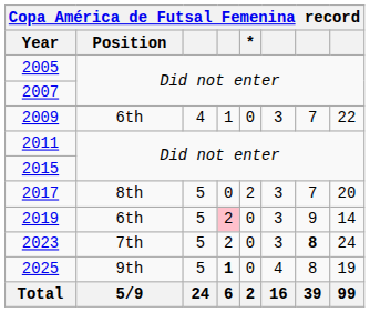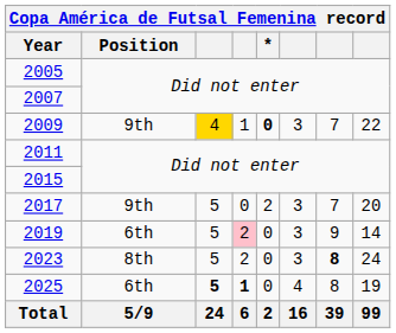2009 | Position: 6th -> 9th
2009 | column 3: no background -> gold background
2009 | *: normal -> bold
2017 | Position: 8th -> 9th
2023 | Position: 7th -> 8th
2025 | Position: 9th -> 6th
2025 | column 3: normal -> bold
